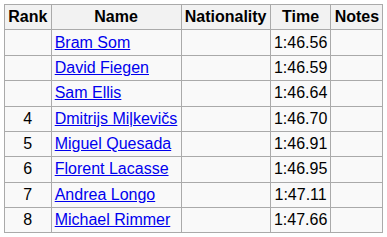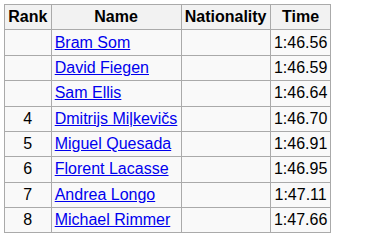- column: Notes
